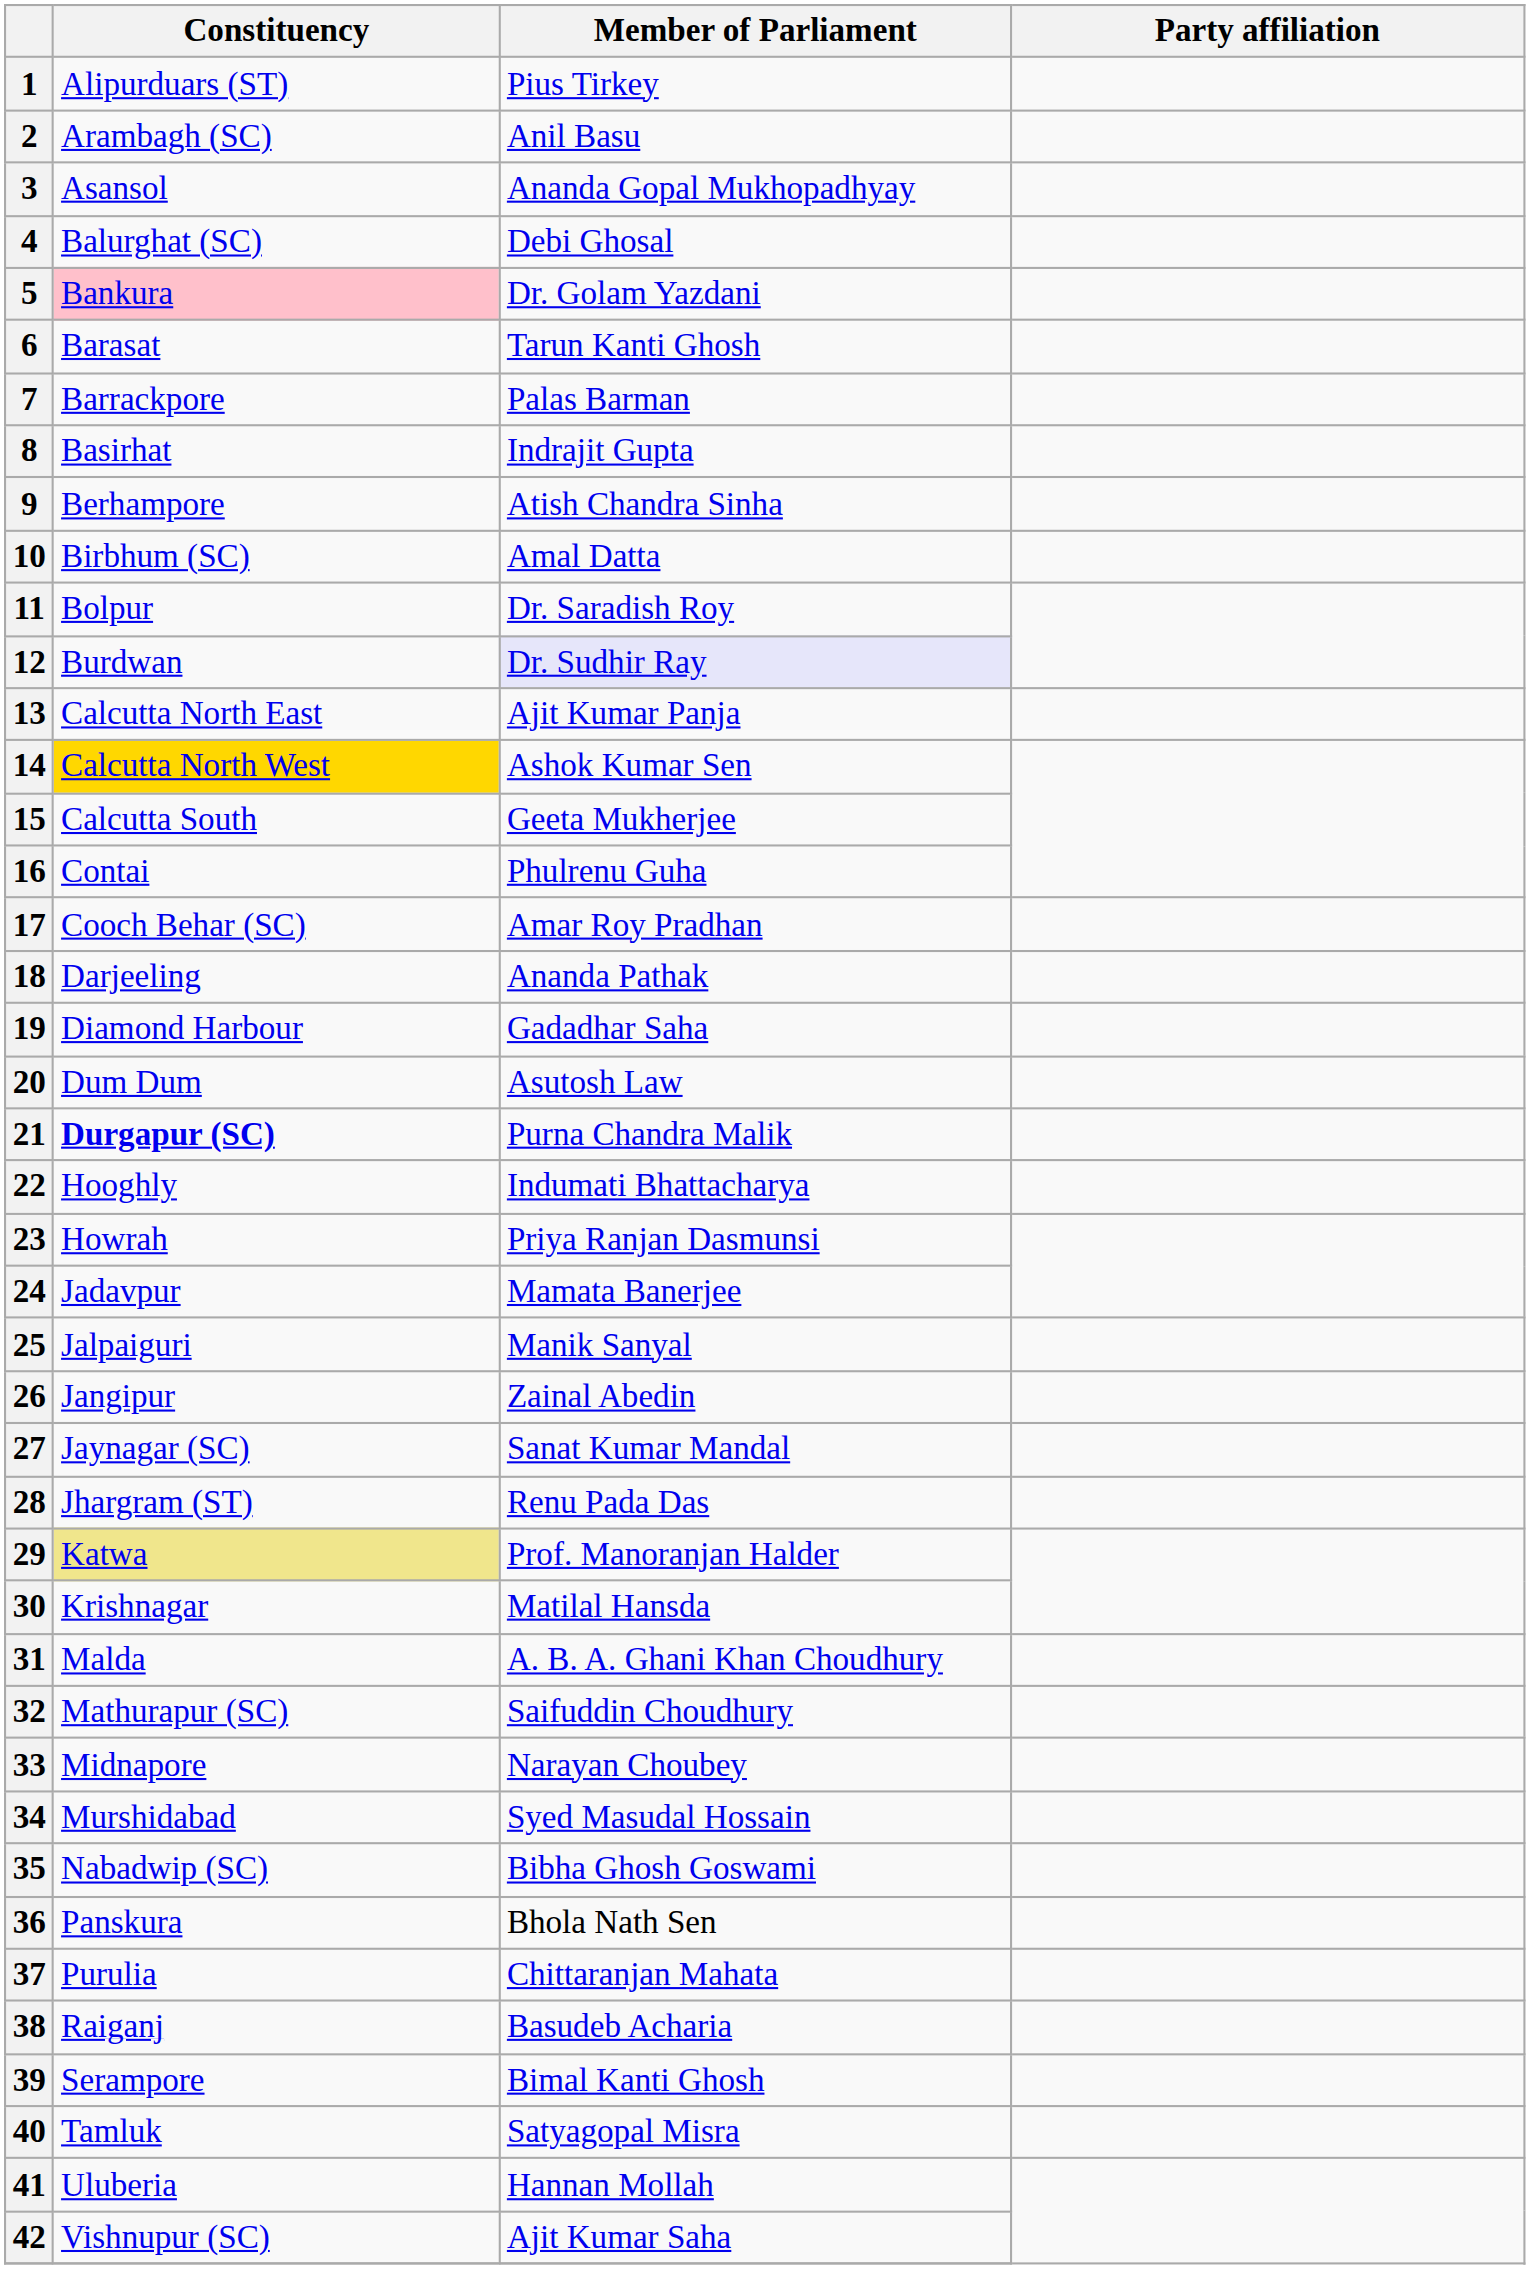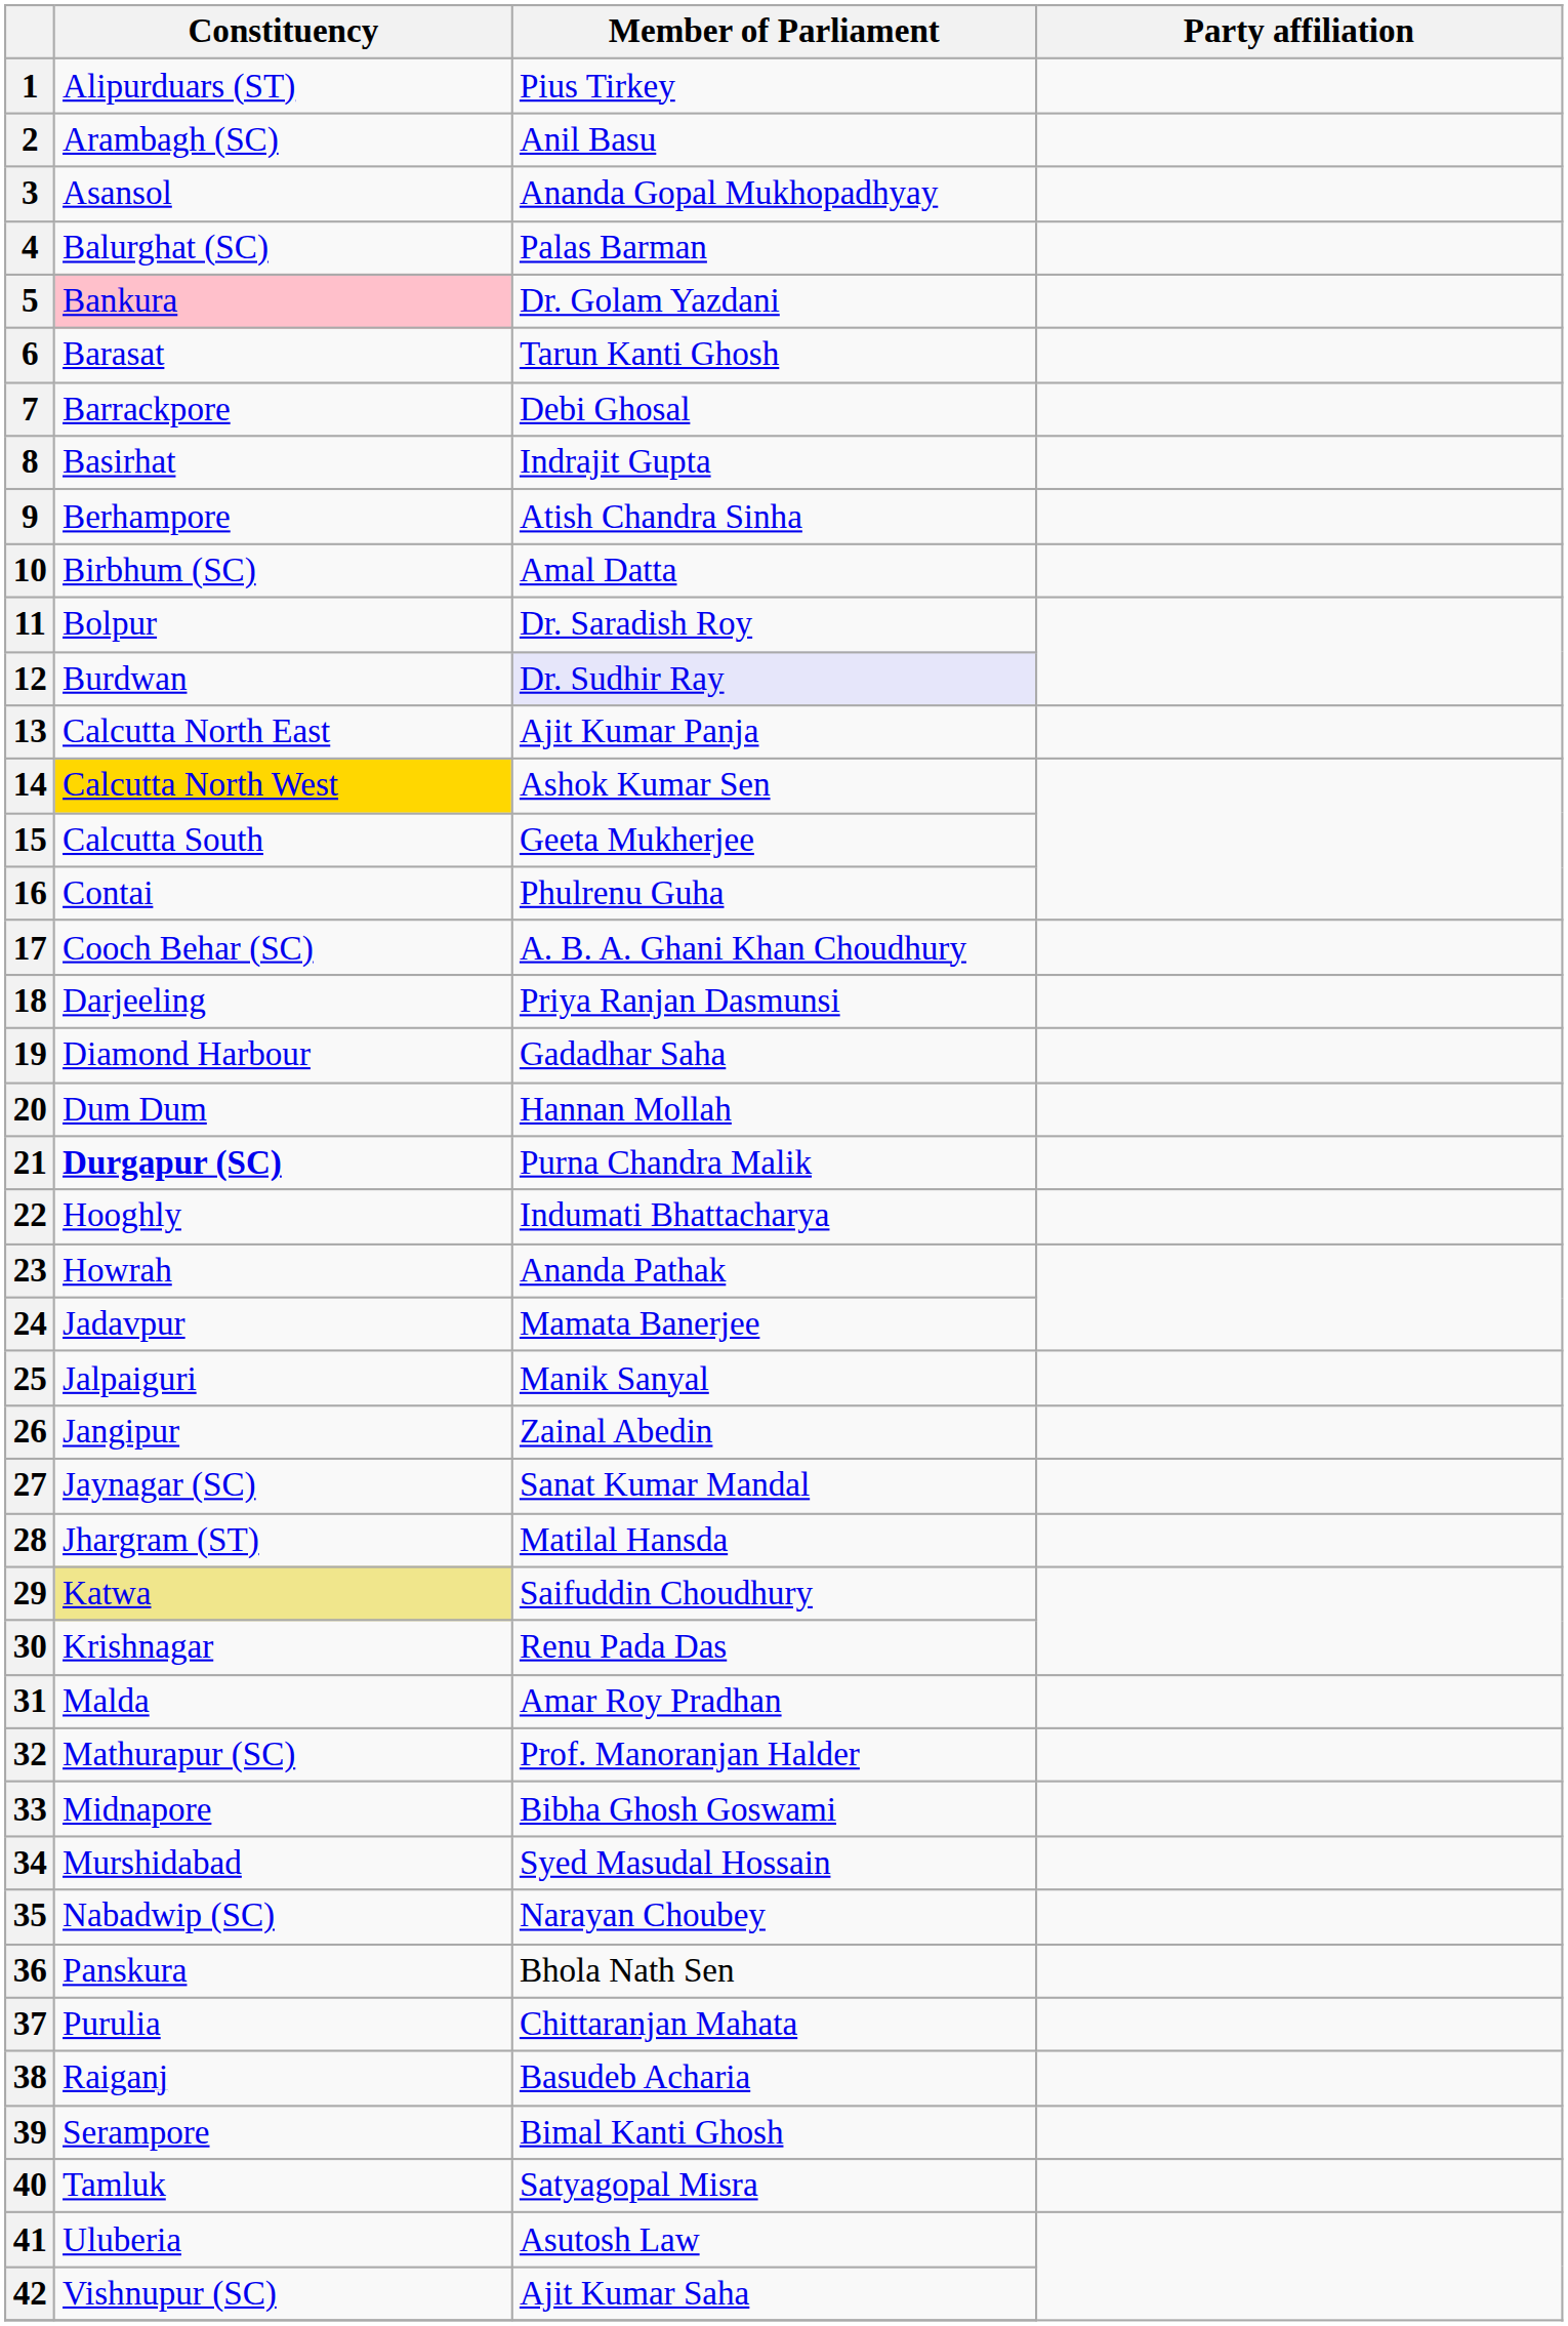4 | Member of Parliament: Debi Ghosal -> Palas Barman
7 | Member of Parliament: Palas Barman -> Debi Ghosal
17 | Member of Parliament: Amar Roy Pradhan -> A. B. A. Ghani Khan Choudhury
18 | Member of Parliament: Ananda Pathak -> Priya Ranjan Dasmunsi
20 | Member of Parliament: Asutosh Law -> Hannan Mollah
23 | Member of Parliament: Priya Ranjan Dasmunsi -> Ananda Pathak
28 | Member of Parliament: Renu Pada Das -> Matilal Hansda
29 | Member of Parliament: Prof. Manoranjan Halder -> Saifuddin Choudhury
30 | Member of Parliament: Matilal Hansda -> Renu Pada Das
31 | Member of Parliament: A. B. A. Ghani Khan Choudhury -> Amar Roy Pradhan
32 | Member of Parliament: Saifuddin Choudhury -> Prof. Manoranjan Halder
33 | Member of Parliament: Narayan Choubey -> Bibha Ghosh Goswami
35 | Member of Parliament: Bibha Ghosh Goswami -> Narayan Choubey
41 | Member of Parliament: Hannan Mollah -> Asutosh Law
